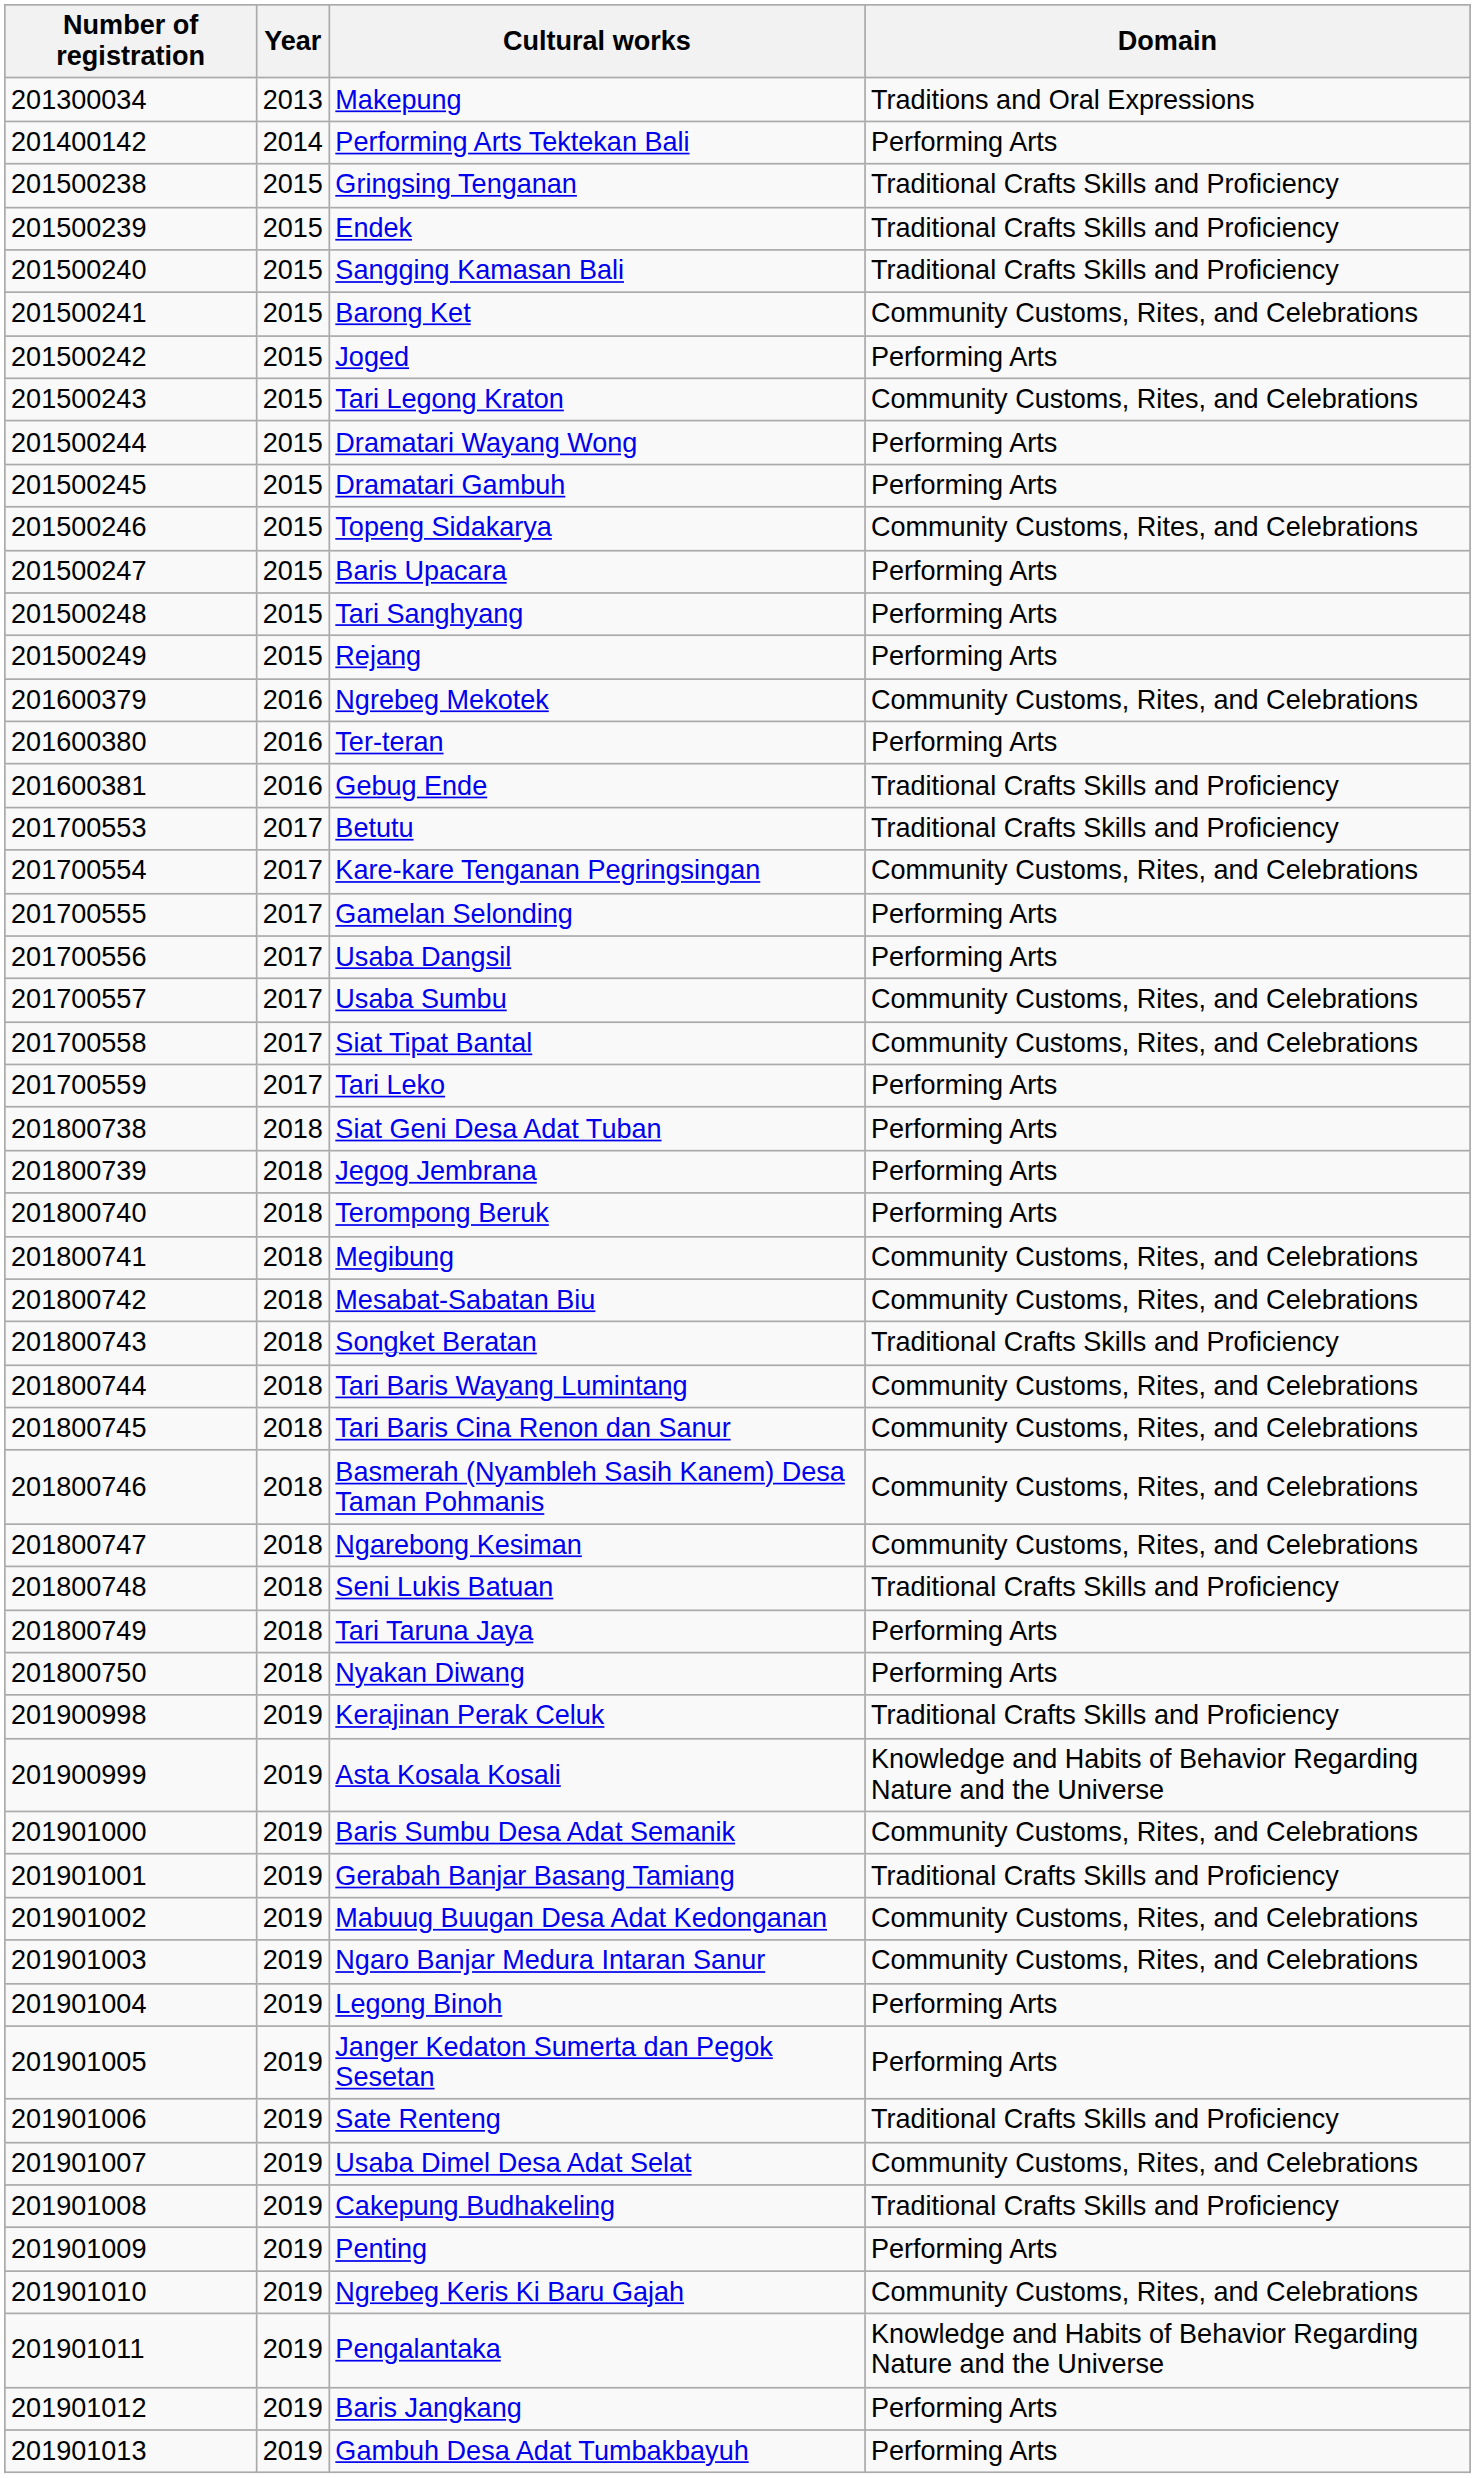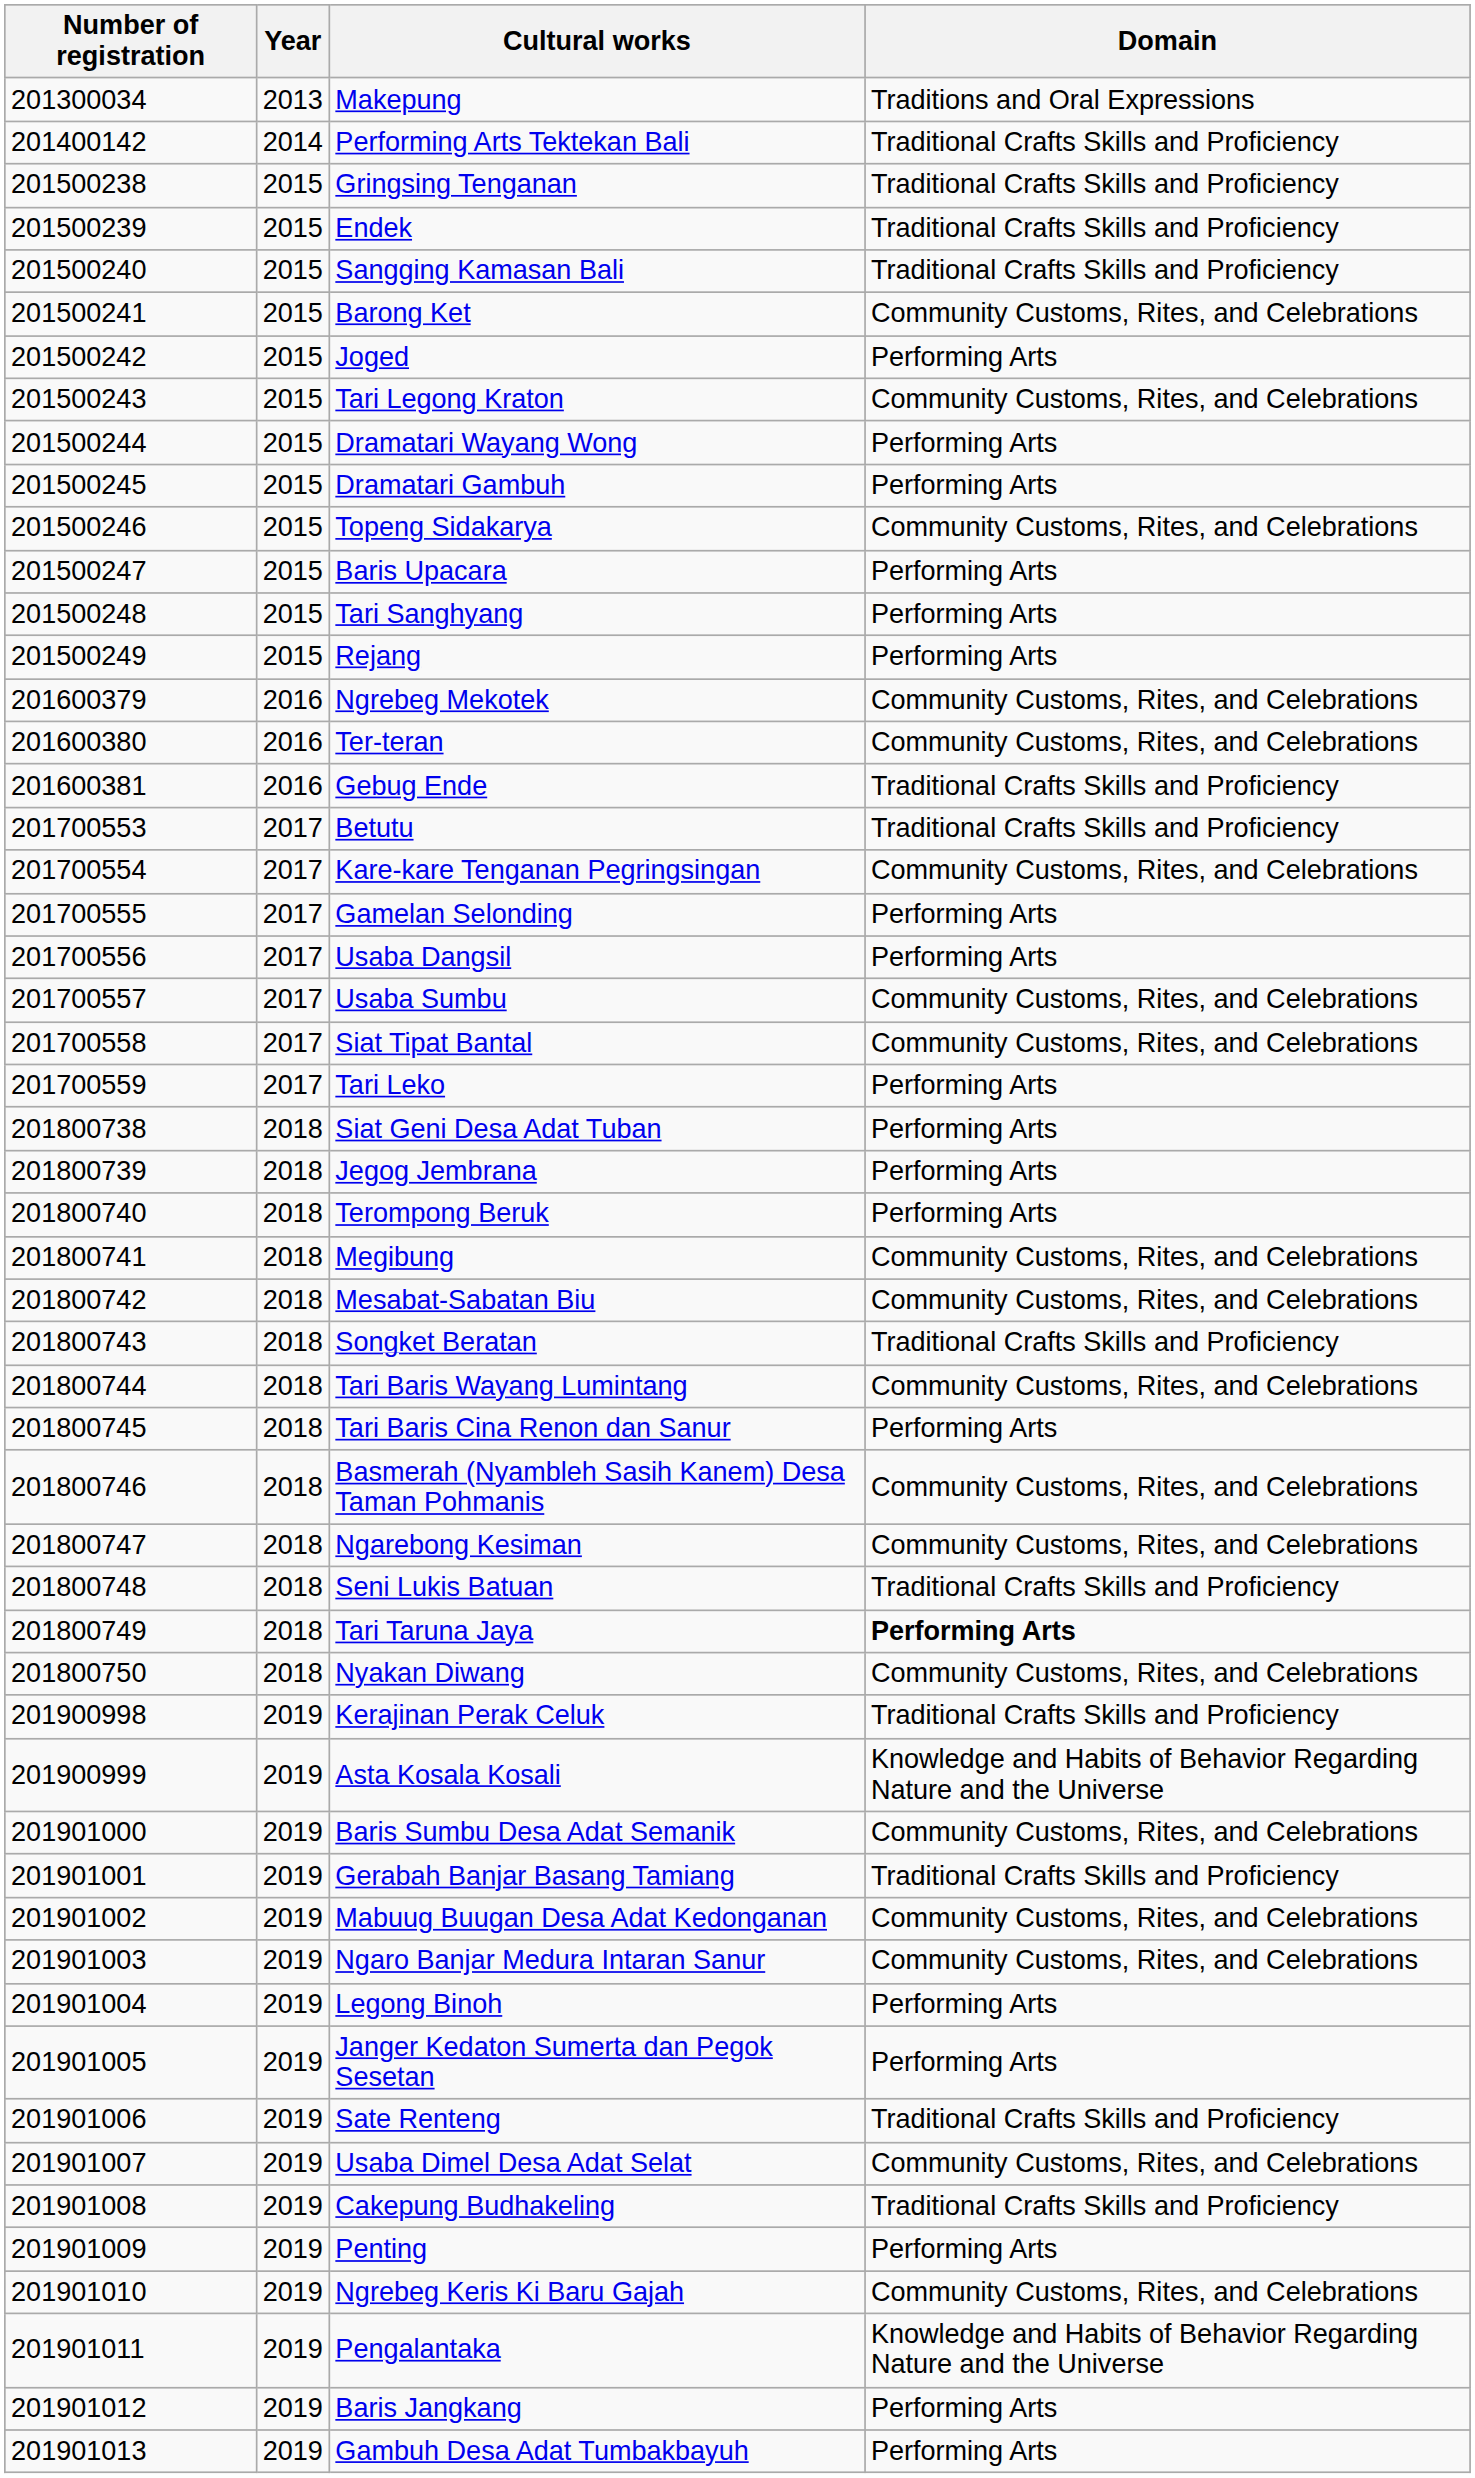Performing Arts Tektekan Bali | Domain: Performing Arts -> Traditional Crafts Skills and Proficiency
Ter-teran | Domain: Performing Arts -> Community Customs, Rites, and Celebrations
Tari Baris Cina Renon dan Sanur | Domain: Community Customs, Rites, and Celebrations -> Performing Arts
Tari Taruna Jaya | Domain: normal -> bold
Nyakan Diwang | Domain: Performing Arts -> Community Customs, Rites, and Celebrations
